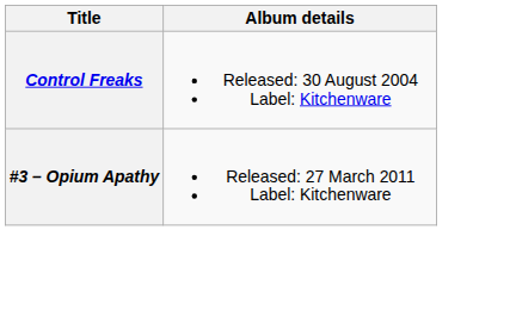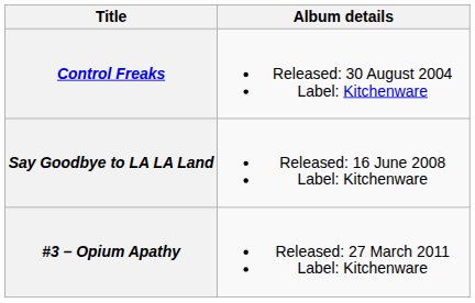+ row: Say Goodbye to LA LA Land | Released: 16 June 2008 Label: Kitchenware
